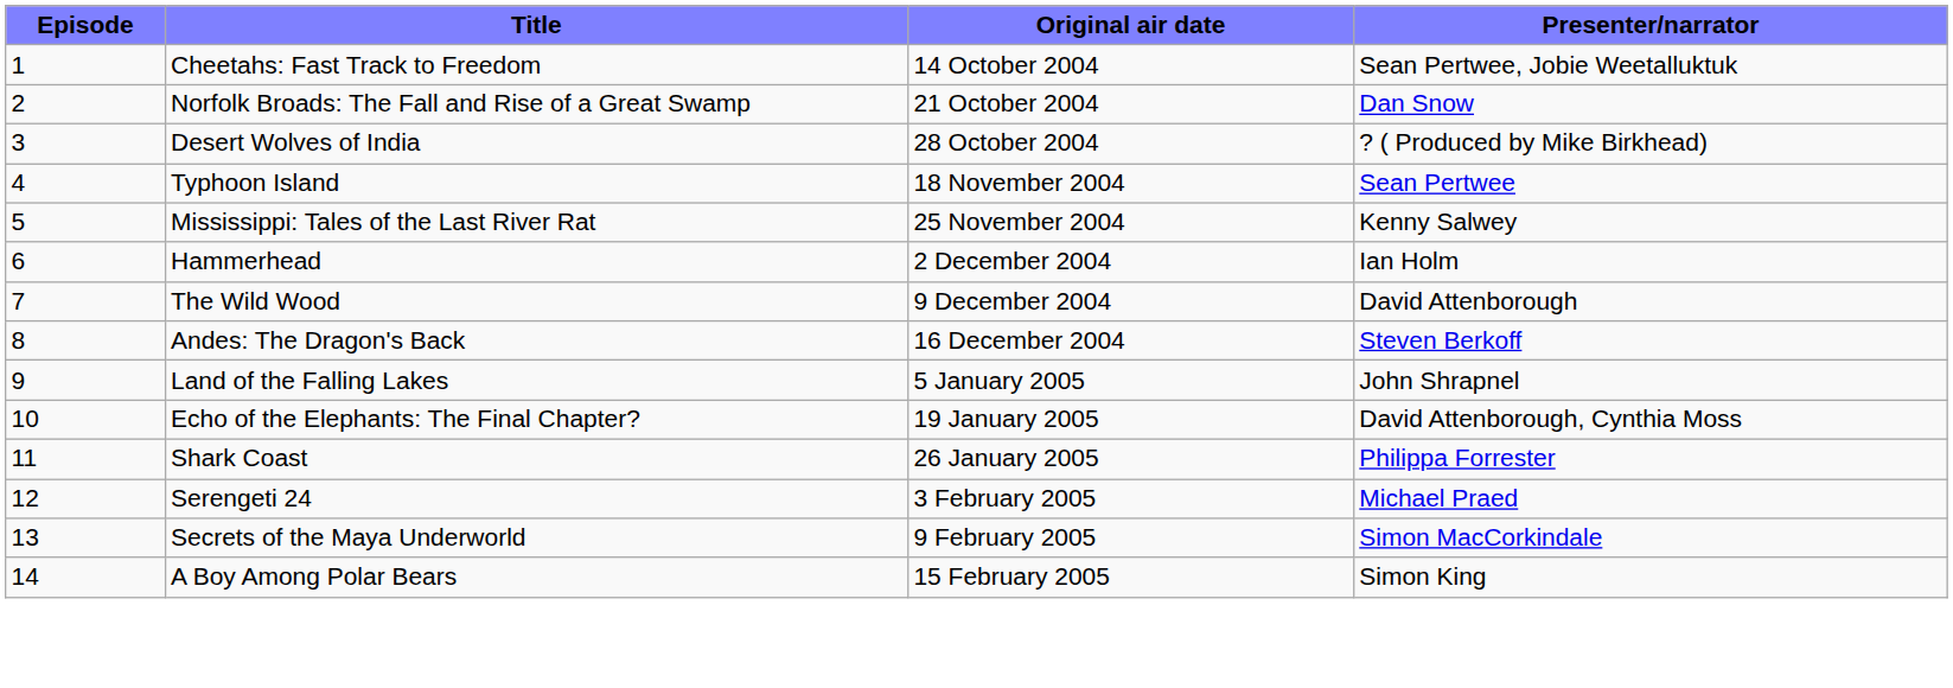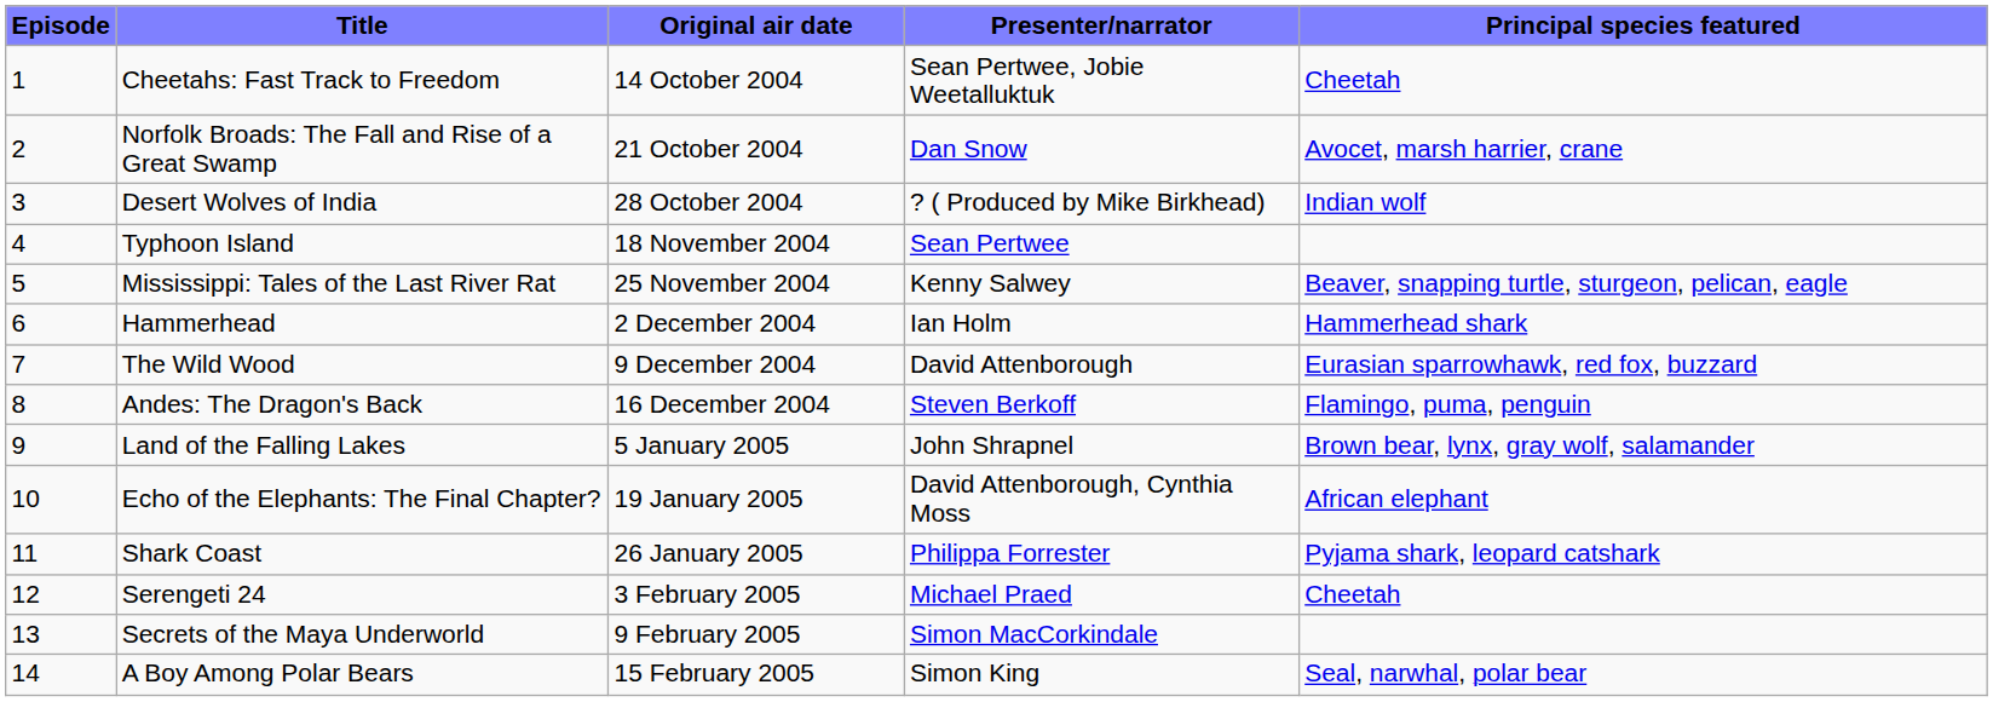+ column: Principal species featured | Cheetah | Avocet, marsh harrier, crane | Indian wolf | Beaver, snapping turtle, sturgeon, pelican, eagle | Hammerhead shark | Eurasian sparrowhawk, red fox, buzzard | Flamingo, puma, penguin | Brown bear, lynx, gray wolf, salamander | African elephant | Pyjama shark, leopard catshark | Cheetah | Seal, narwhal, polar bear
